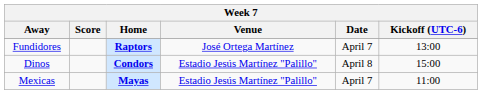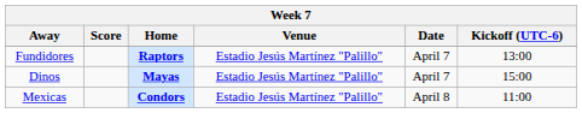Fundidores | Venue: José Ortega Martínez -> Estadio Jesús Martínez "Palillo"
Dinos | Home: Condors -> Mayas
Dinos | Date: April 8 -> April 7
Mexicas | Home: Mayas -> Condors
Mexicas | Date: April 7 -> April 8
